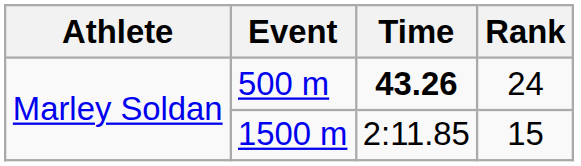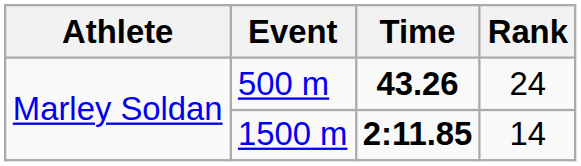1500 m | Time: normal -> bold
1500 m | Rank: 15 -> 14
